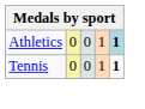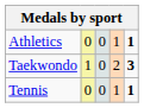Athletics | column 5: lightblue background -> no background
+ row: Taekwondo | 1 | 0 | 2 | 3
